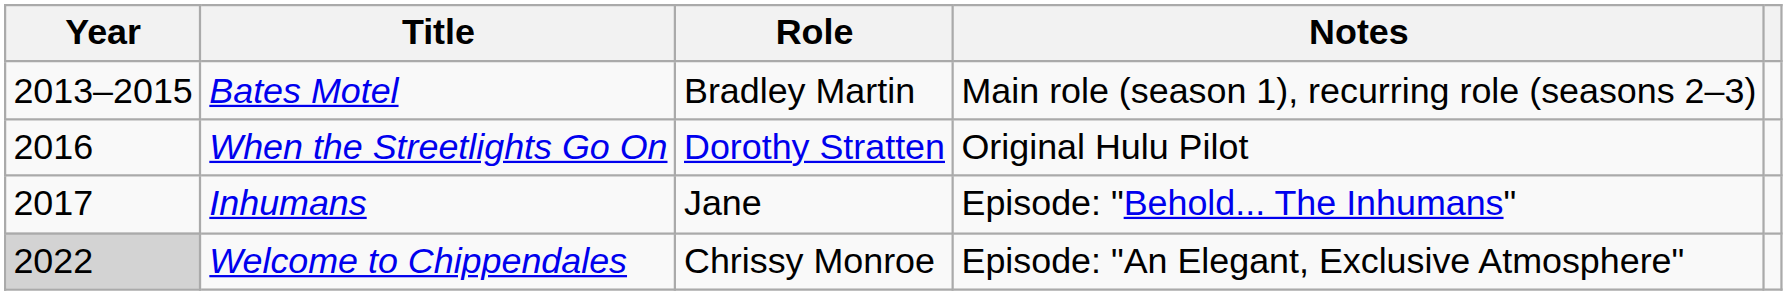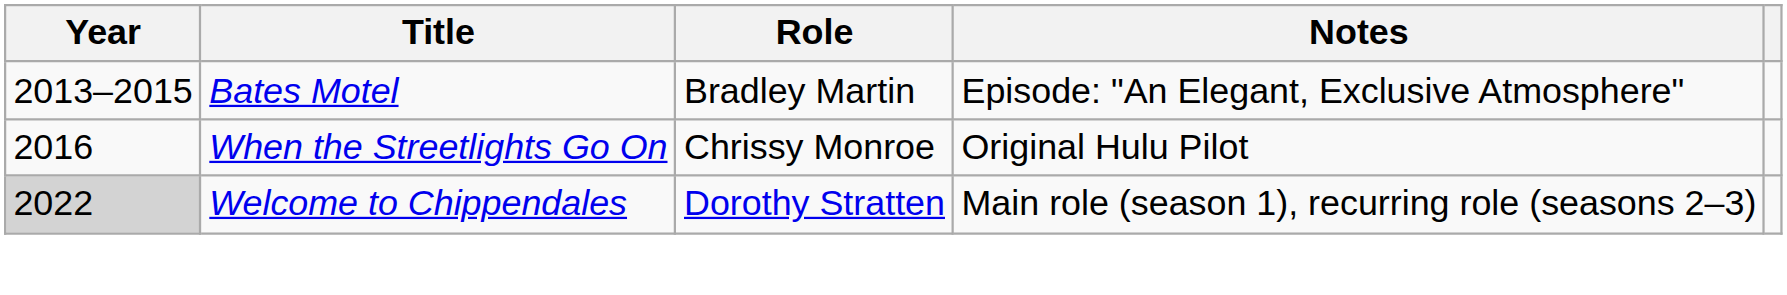Bates Motel | Notes: Main role (season 1), recurring role (seasons 2–3) -> Episode: "An Elegant, Exclusive Atmosphere"
When the Streetlights Go On | Role: Dorothy Stratten -> Chrissy Monroe
- row: 2017 | Inhumans | Jane | Episode: "Behold... The Inhumans"
Welcome to Chippendales | Role: Chrissy Monroe -> Dorothy Stratten
Welcome to Chippendales | Notes: Episode: "An Elegant, Exclusive Atmosphere" -> Main role (season 1), recurring role (seasons 2–3)
